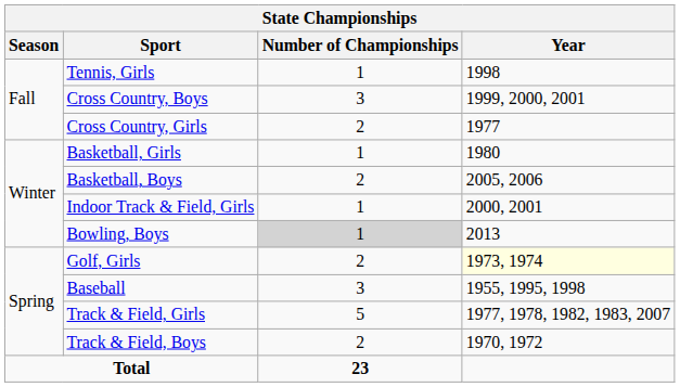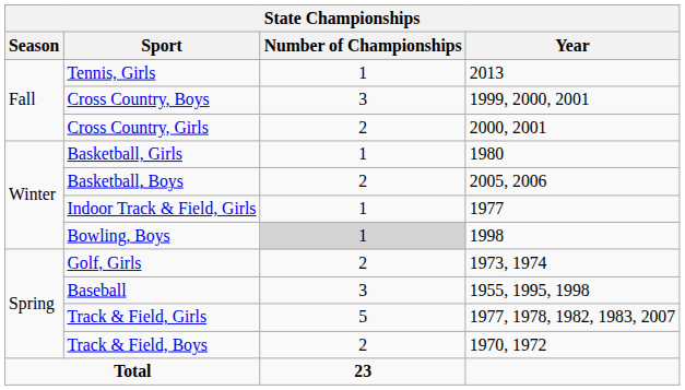Tennis, Girls | Year: 1998 -> 2013
Cross Country, Girls | Year: 1977 -> 2000, 2001
Indoor Track & Field, Girls | Year: 2000, 2001 -> 1977
Bowling, Boys | Year: 2013 -> 1998
Golf, Girls | Year: lightyellow background -> no background
